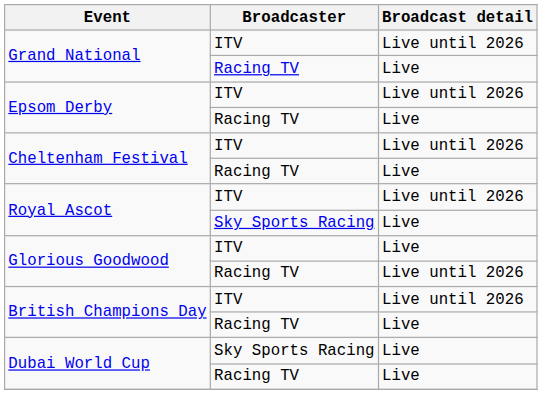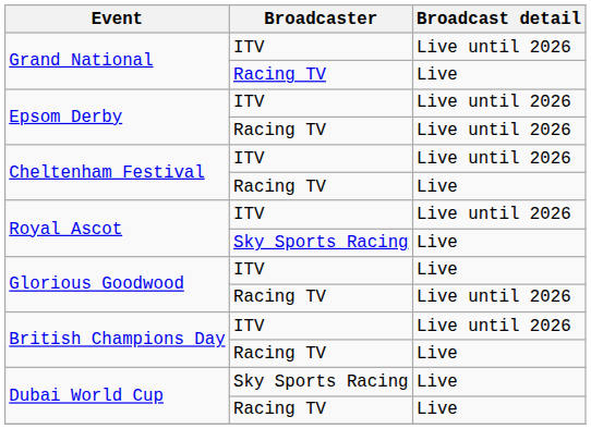Epsom Derby / Racing TV | Broadcast detail: Live -> Live until 2026
